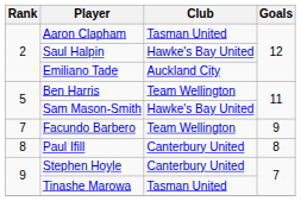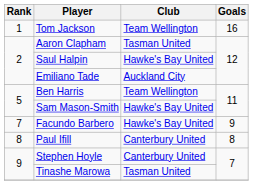+ row: 1 | Tom Jackson | Team Wellington | 16
Facundo Barbero | Club: Team Wellington -> Hawke's Bay United
